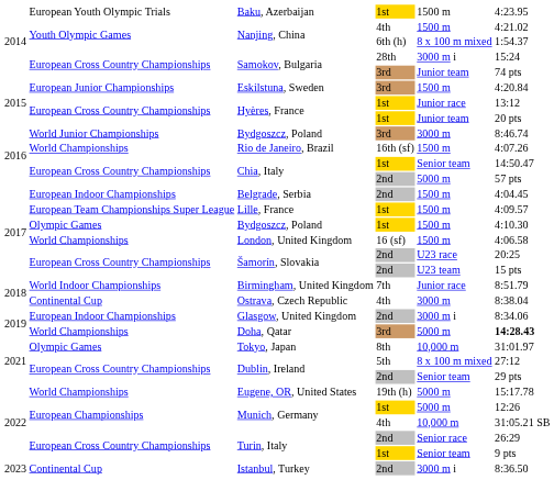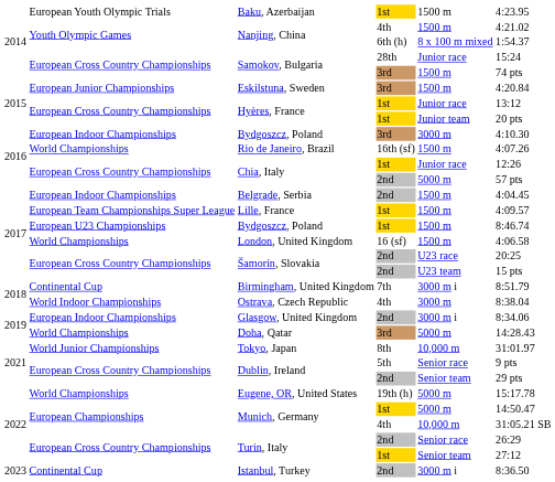Samokov, Bulgaria / 28th | column 5: 3000 m i -> Junior race
Samokov, Bulgaria / 3rd | column 5: Junior team -> 1500 m
Bydgoszcz, Poland / 3rd | column 2: World Junior Championships -> European Indoor Championships
Bydgoszcz, Poland / 3rd | column 6: 8:46.74 -> 4:10.30
Chia, Italy / 1st | column 5: Senior team -> Junior race
Chia, Italy / 1st | column 6: 14:50.47 -> 12:26
Bydgoszcz, Poland / 1st | column 2: Olympic Games -> European U23 Championships
Bydgoszcz, Poland / 1st | column 6: 4:10.30 -> 8:46.74
Birmingham, United Kingdom | column 2: World Indoor Championships -> Continental Cup
Birmingham, United Kingdom | column 5: Junior race -> 3000 m i
Ostrava, Czech Republic | column 2: Continental Cup -> World Indoor Championships
Doha, Qatar | column 6: bold -> normal
Tokyo, Japan | column 2: Olympic Games -> World Junior Championships
Dublin, Ireland / 5th | column 5: 8 x 100 m mixed -> Senior race
Dublin, Ireland / 5th | column 6: 27:12 -> 9 pts
Munich, Germany / 1st | column 6: 12:26 -> 14:50.47
Turin, Italy / 1st | column 6: 9 pts -> 27:12
